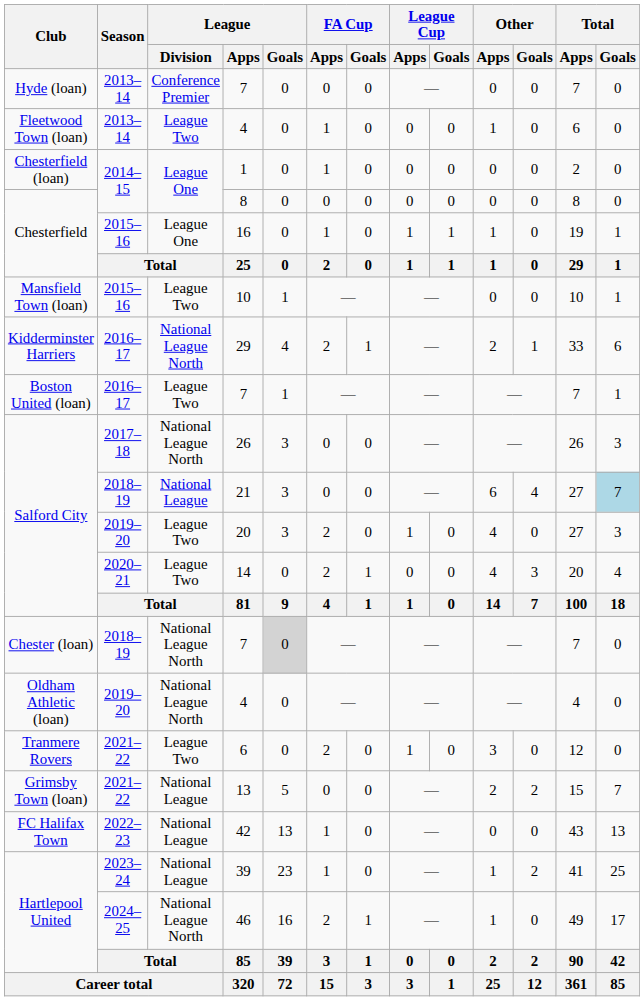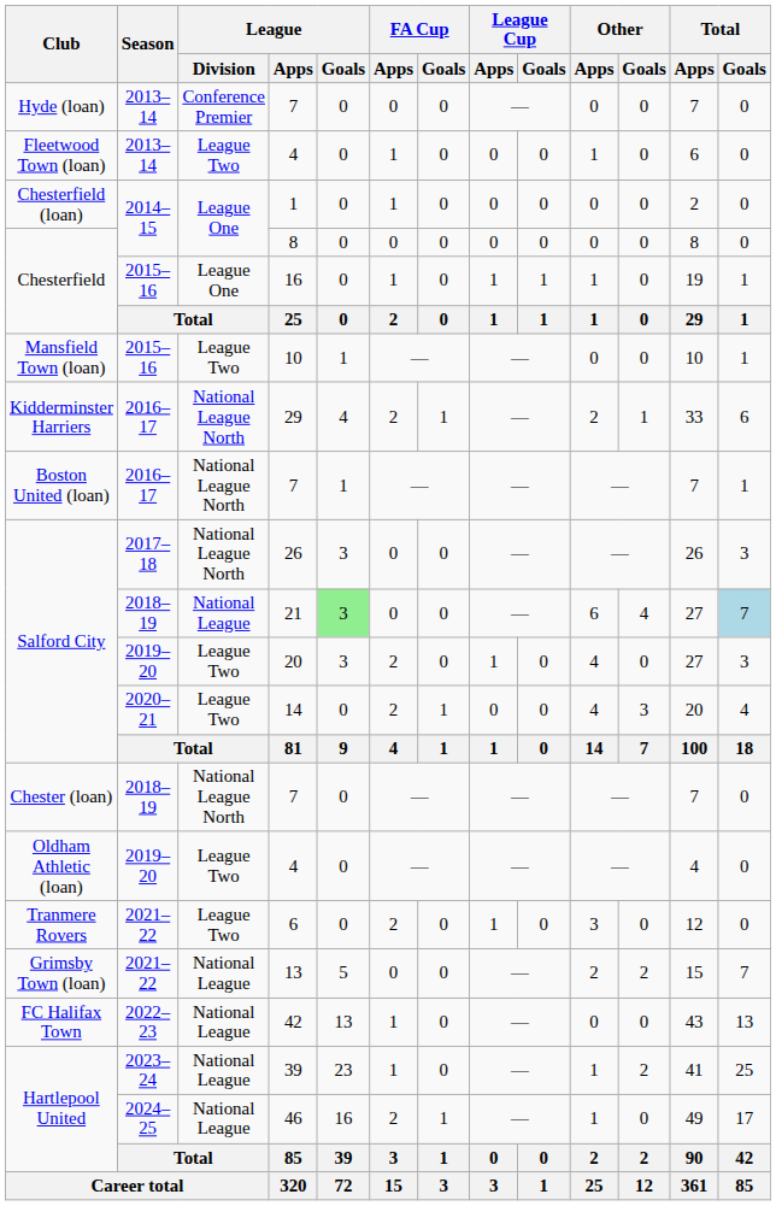Boston United (loan) / 7 | League / Division: League Two -> National League North
21 | League / Goals: no background -> lightgreen background
Chester (loan) / 7 | League / Goals: lightgrey background -> no background
Oldham Athletic (loan) / 4 | League / Division: National League North -> League Two
46 | League / Division: National League North -> National League
